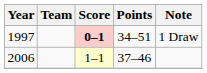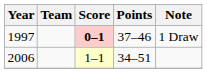1997 | Points: 34–51 -> 37–46
2006 | Points: 37–46 -> 34–51
